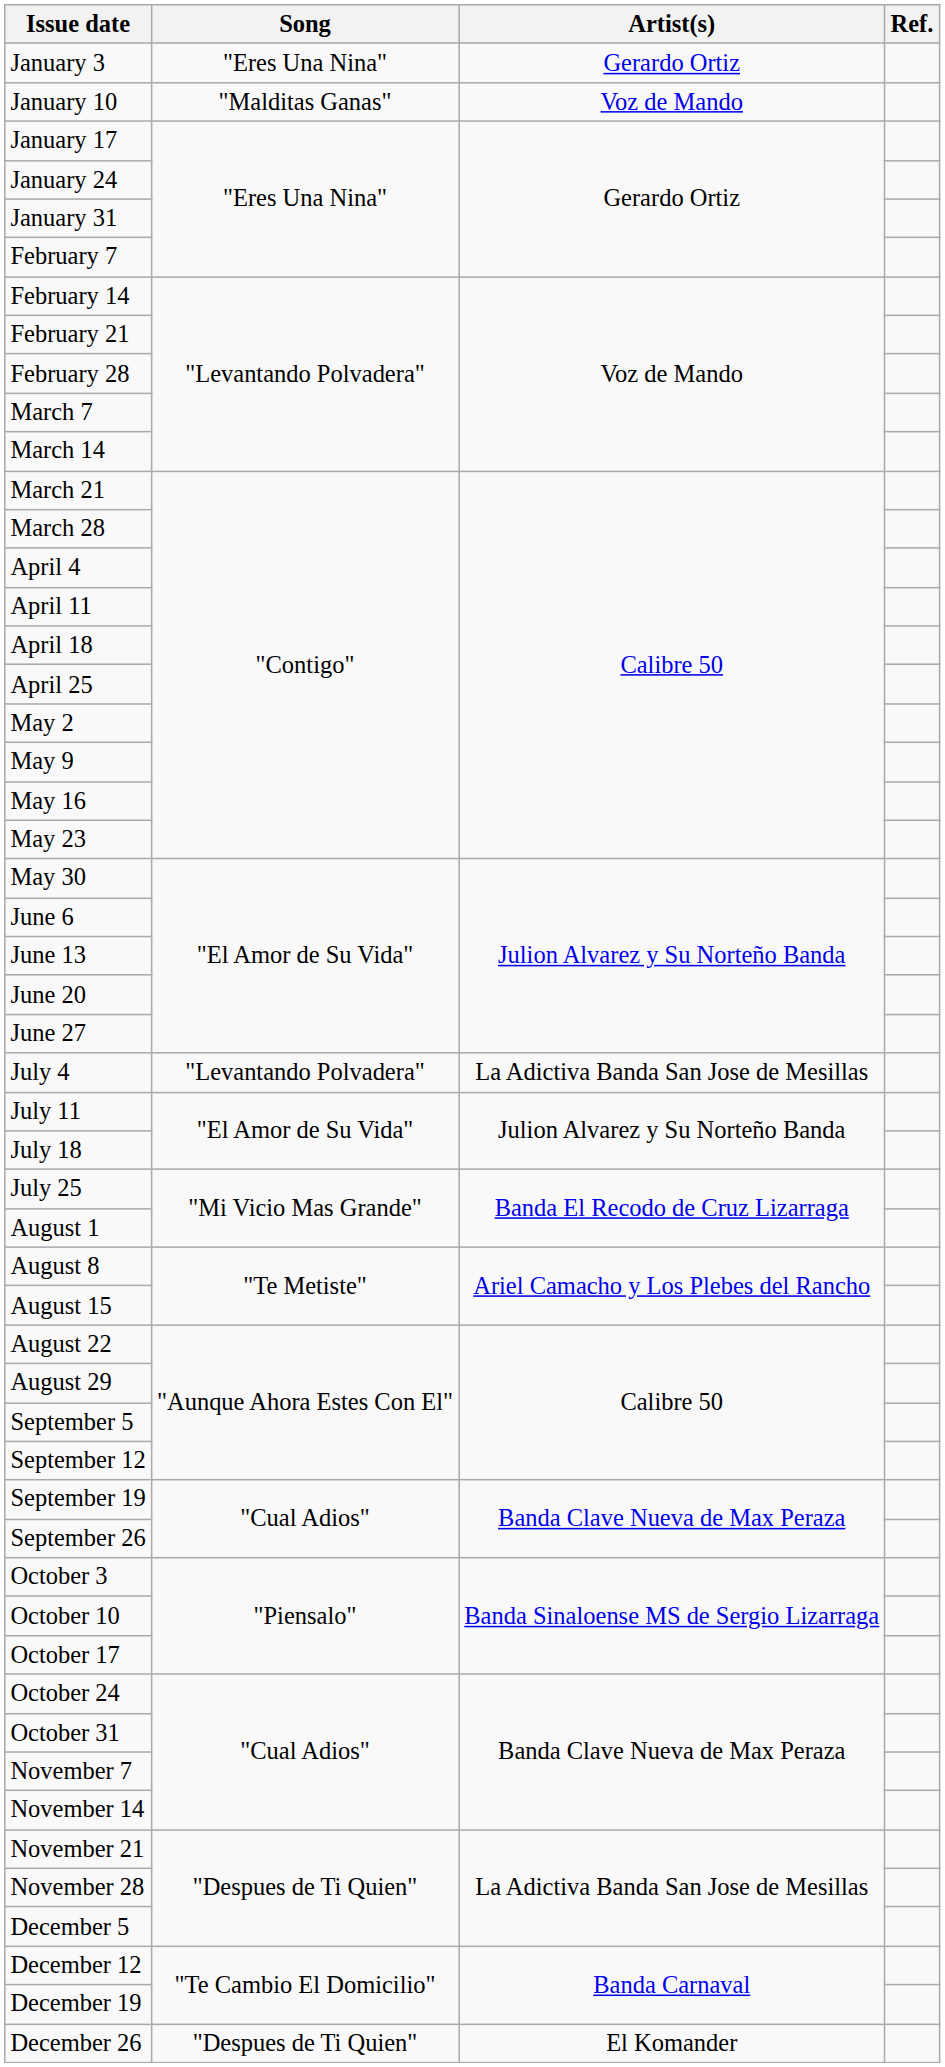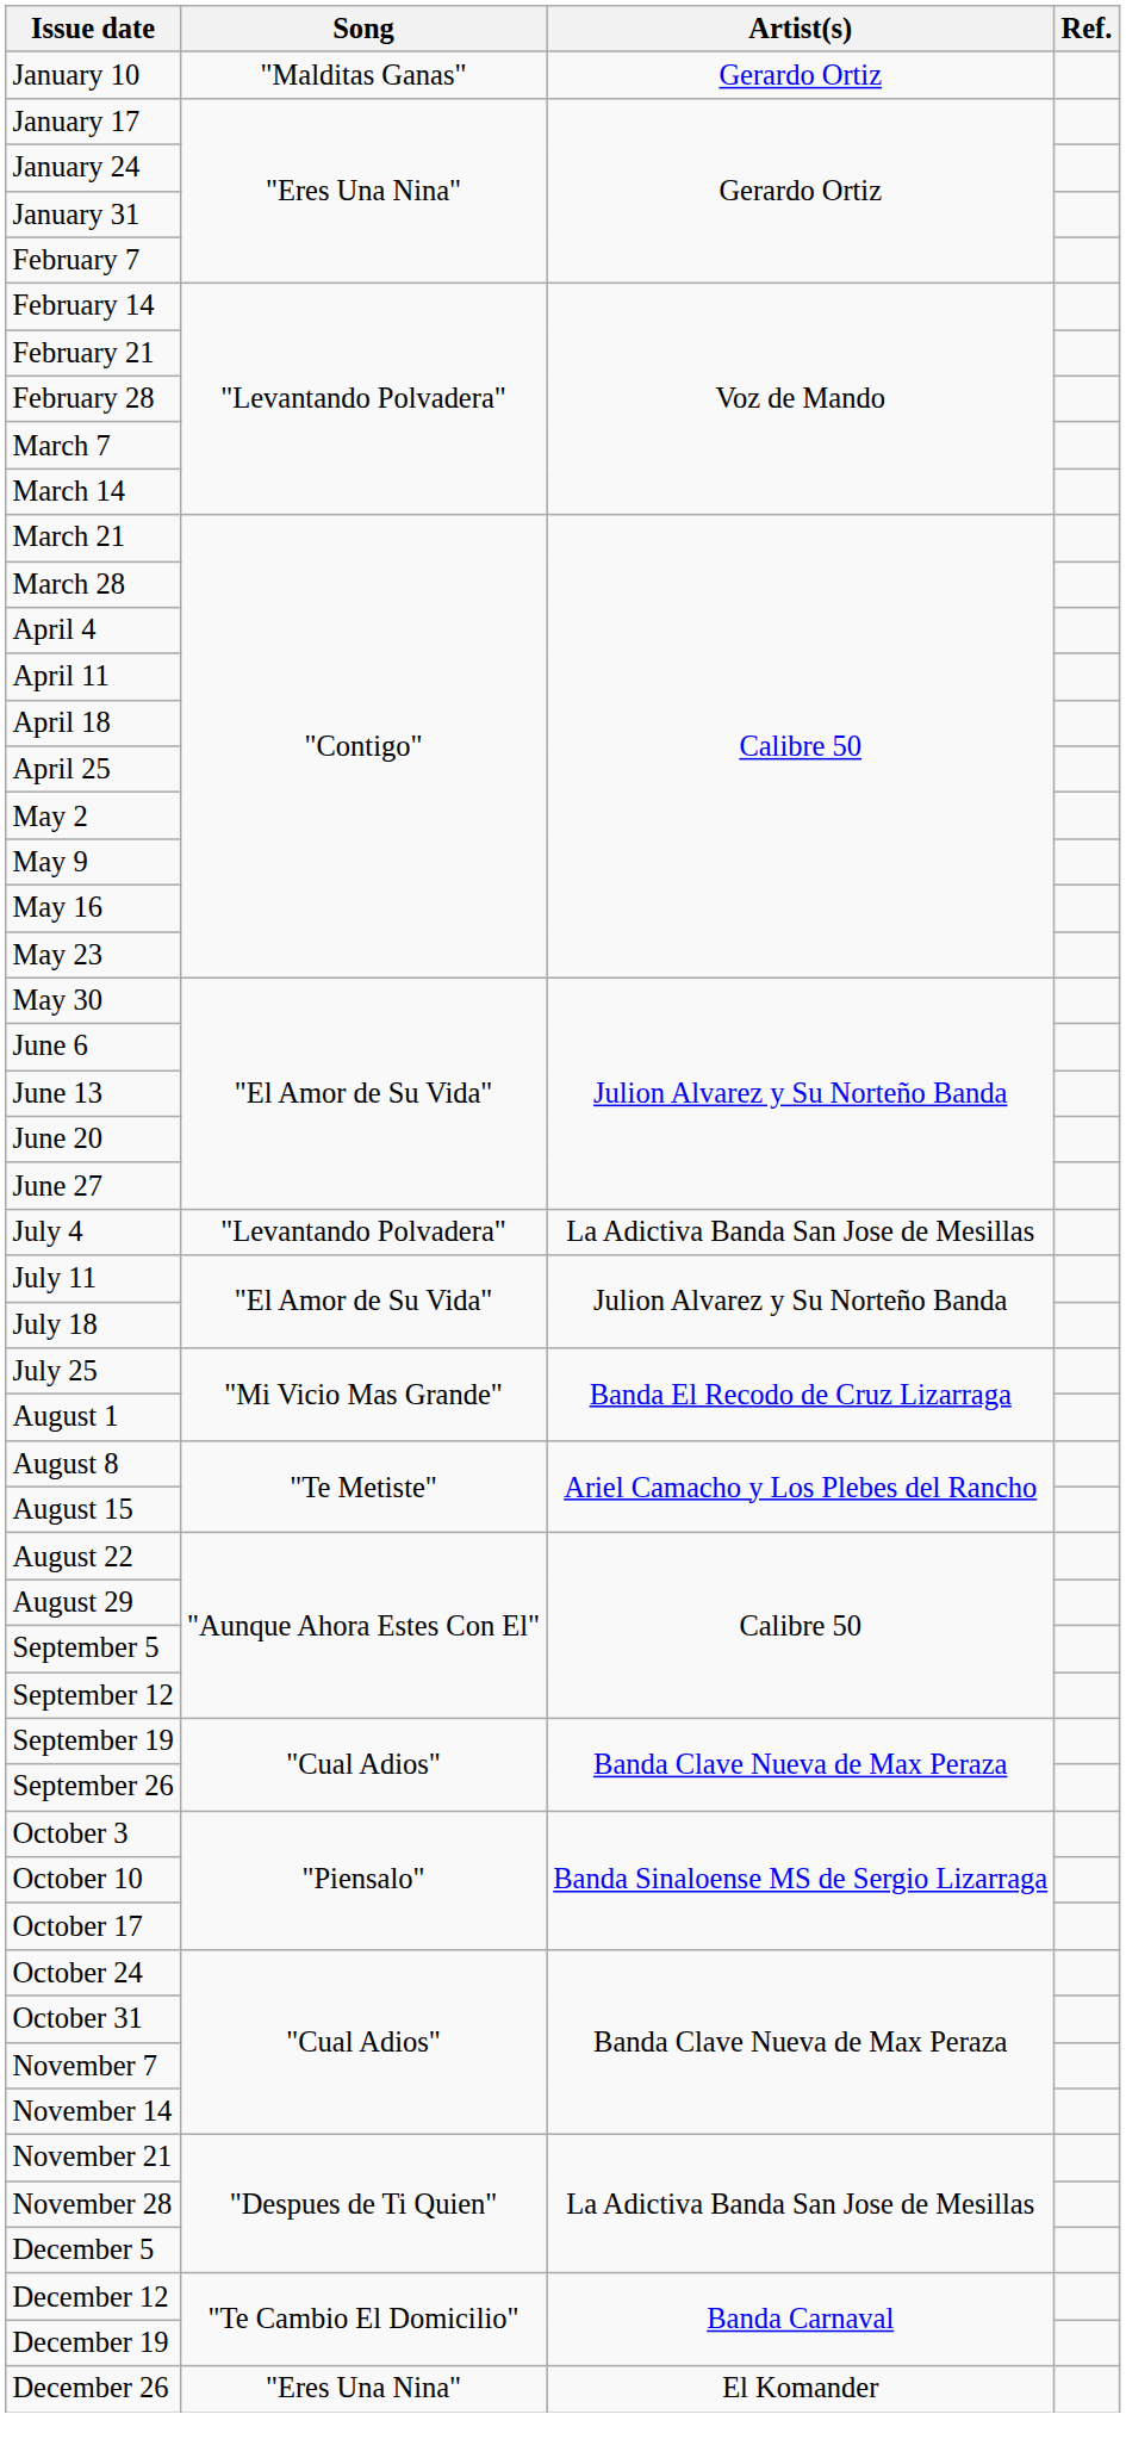- row: January 3 | "Eres Una Nina" | Gerardo Ortiz
January 10 | Artist(s): Voz de Mando -> Gerardo Ortiz
December 26 | Song: "Despues de Ti Quien" -> "Eres Una Nina"
